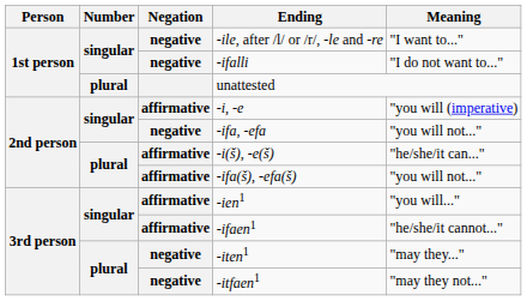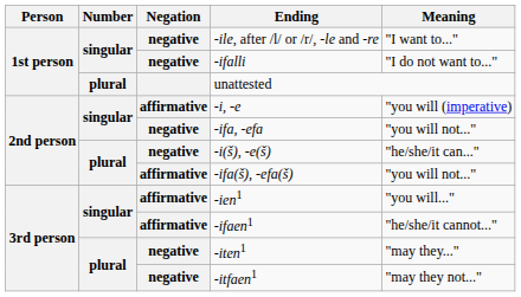-i(š), -e(š) | Negation: affirmative -> negative
